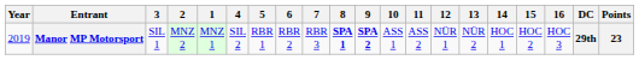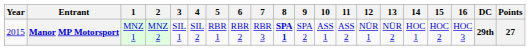columns swapped: 1 <-> 3
Manor MP Motorsport | Year: 2019 -> 2015
Manor MP Motorsport | 9: bold -> normal
Manor MP Motorsport | Points: 23 -> 27
